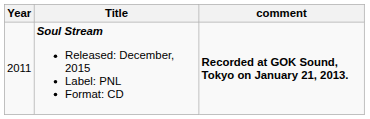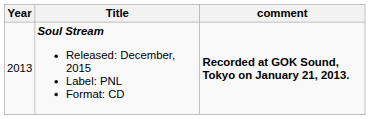Soul Stream Released: December, 2015 Label: PNL Format: CD | Year: 2011 -> 2013
